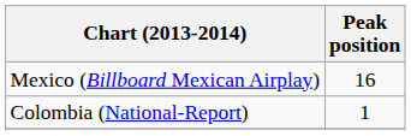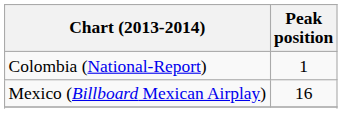rows swapped: Colombia (National-Report) <-> Mexico (Billboard Mexican Airplay)
